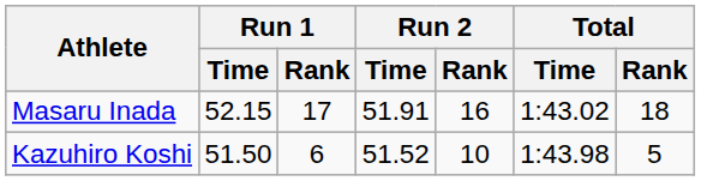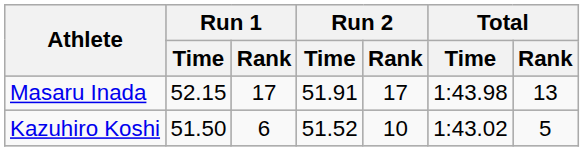Masaru Inada | Run 2 / Rank: 16 -> 17
Masaru Inada | Total / Time: 1:43.02 -> 1:43.98
Masaru Inada | Total / Rank: 18 -> 13
Kazuhiro Koshi | Total / Time: 1:43.98 -> 1:43.02
